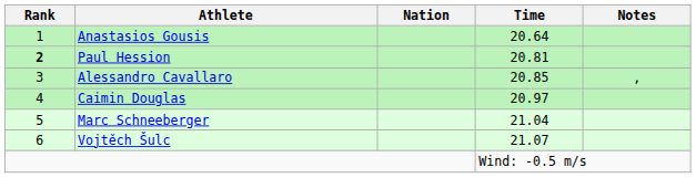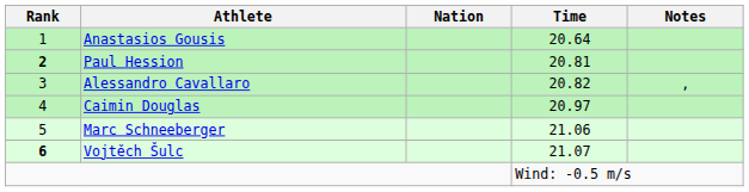Alessandro Cavallaro | Time: 20.85 -> 20.82
Marc Schneeberger | Time: 21.04 -> 21.06
Vojtěch Šulc | Rank: normal -> bold
